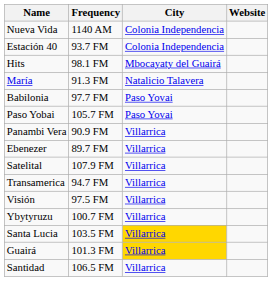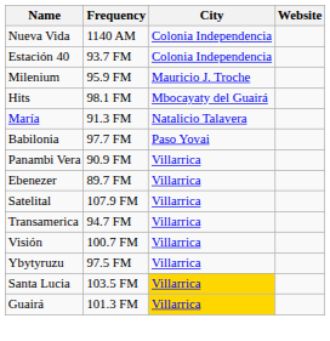+ row: Milenium | 95.9 FM | Mauricio J. Troche
- row: Paso Yobai | 105.7 FM | Paso Yovai
Visión | Frequency: 97.5 FM -> 100.7 FM
Ybytyruzu | Frequency: 100.7 FM -> 97.5 FM
- row: Santidad | 106.5 FM | Villarrica
